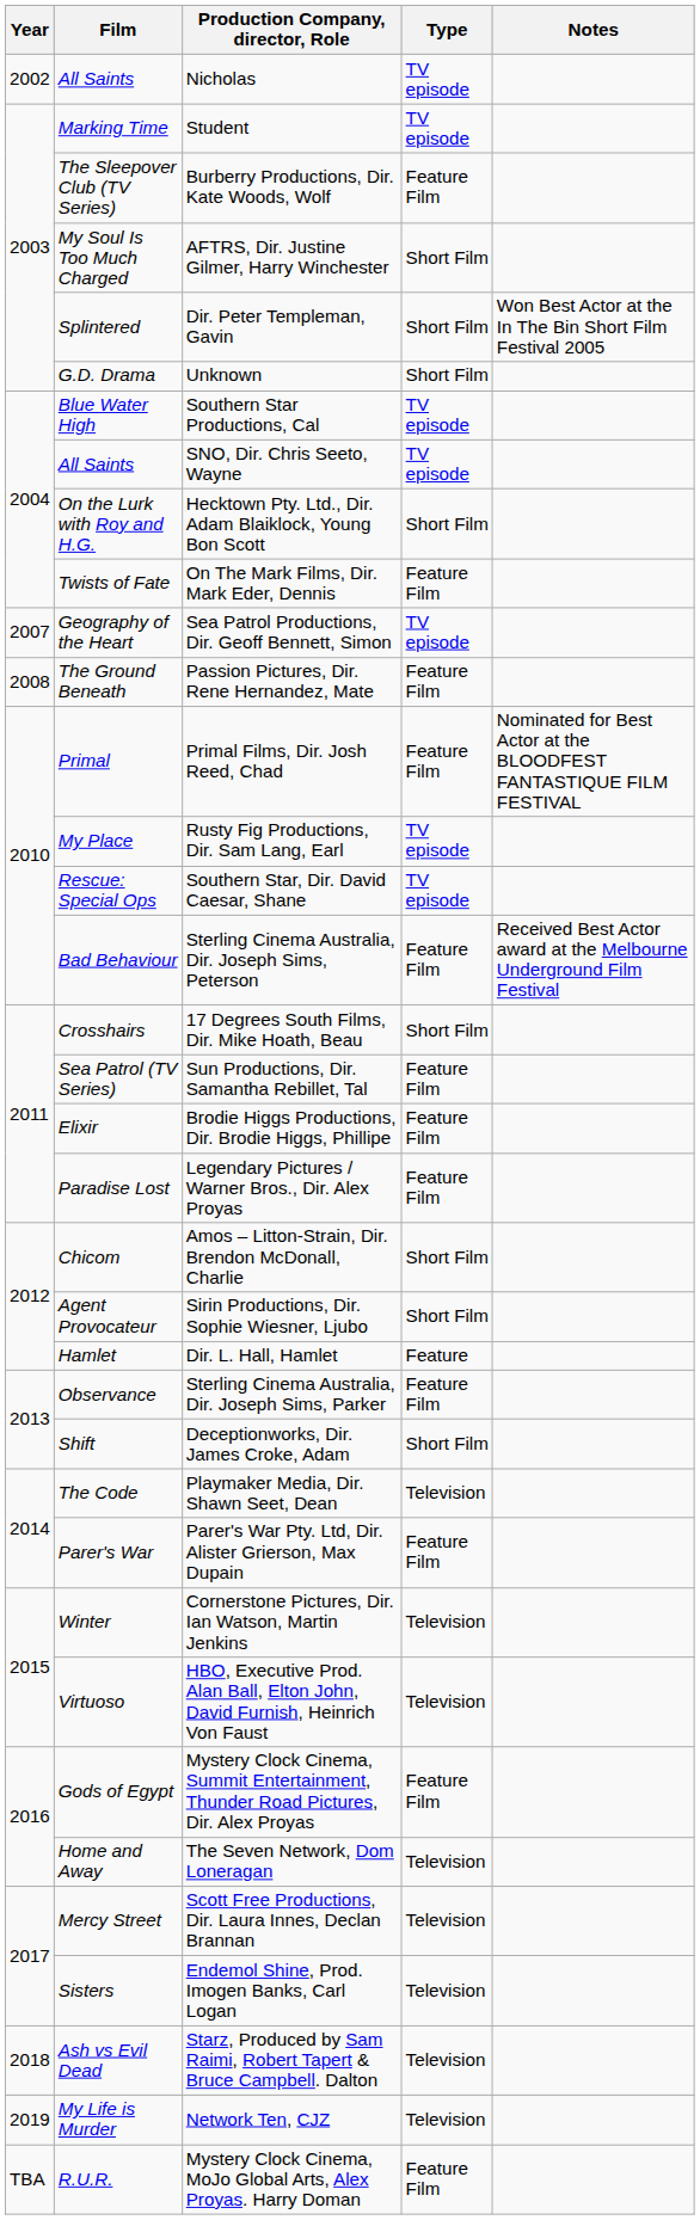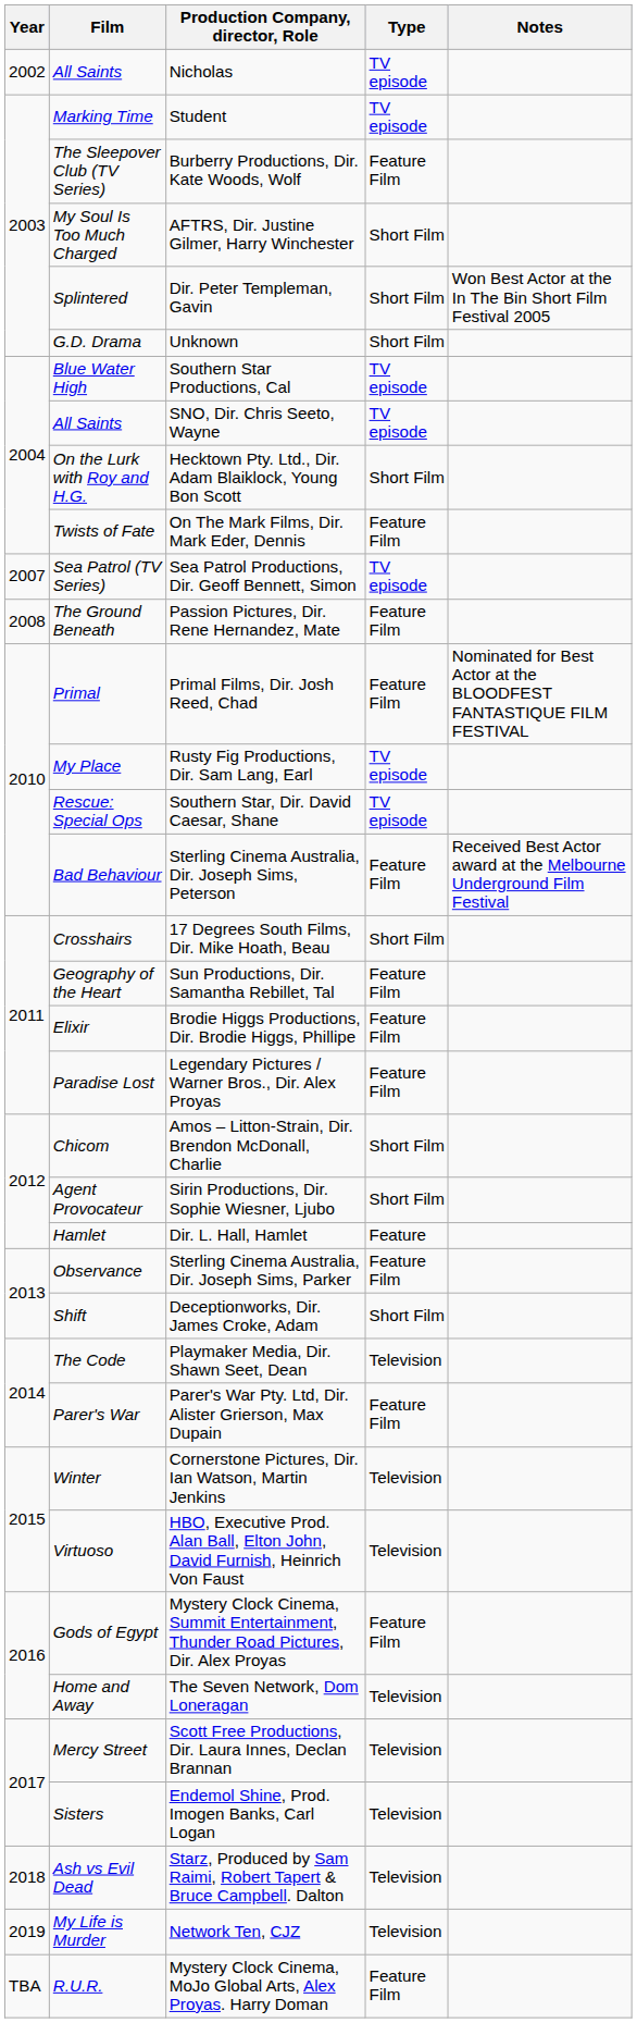Sea Patrol Productions, Dir. Geoff Bennett, Simon | Film: Geography of the Heart -> Sea Patrol (TV Series)
Sun Productions, Dir. Samantha Rebillet, Tal | Film: Sea Patrol (TV Series) -> Geography of the Heart
